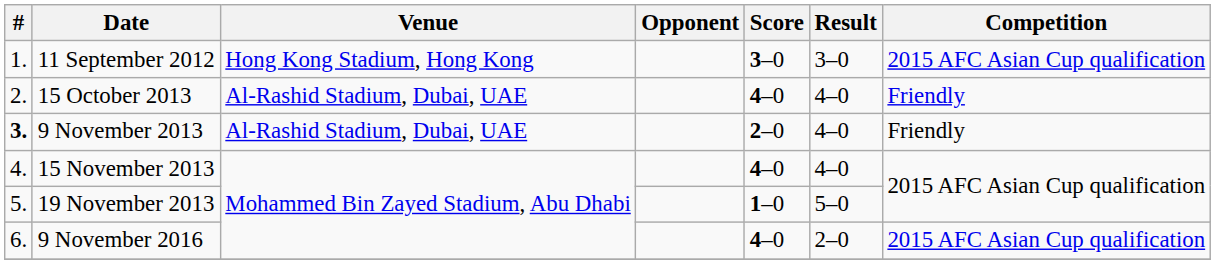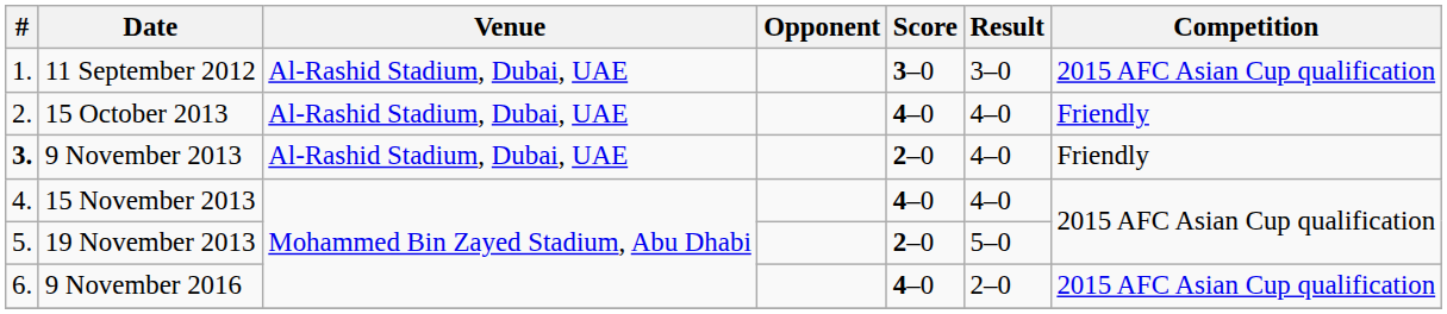11 September 2012 | Venue: Hong Kong Stadium, Hong Kong -> Al-Rashid Stadium, Dubai, UAE
19 November 2013 | Score: 1–0 -> 2–0
